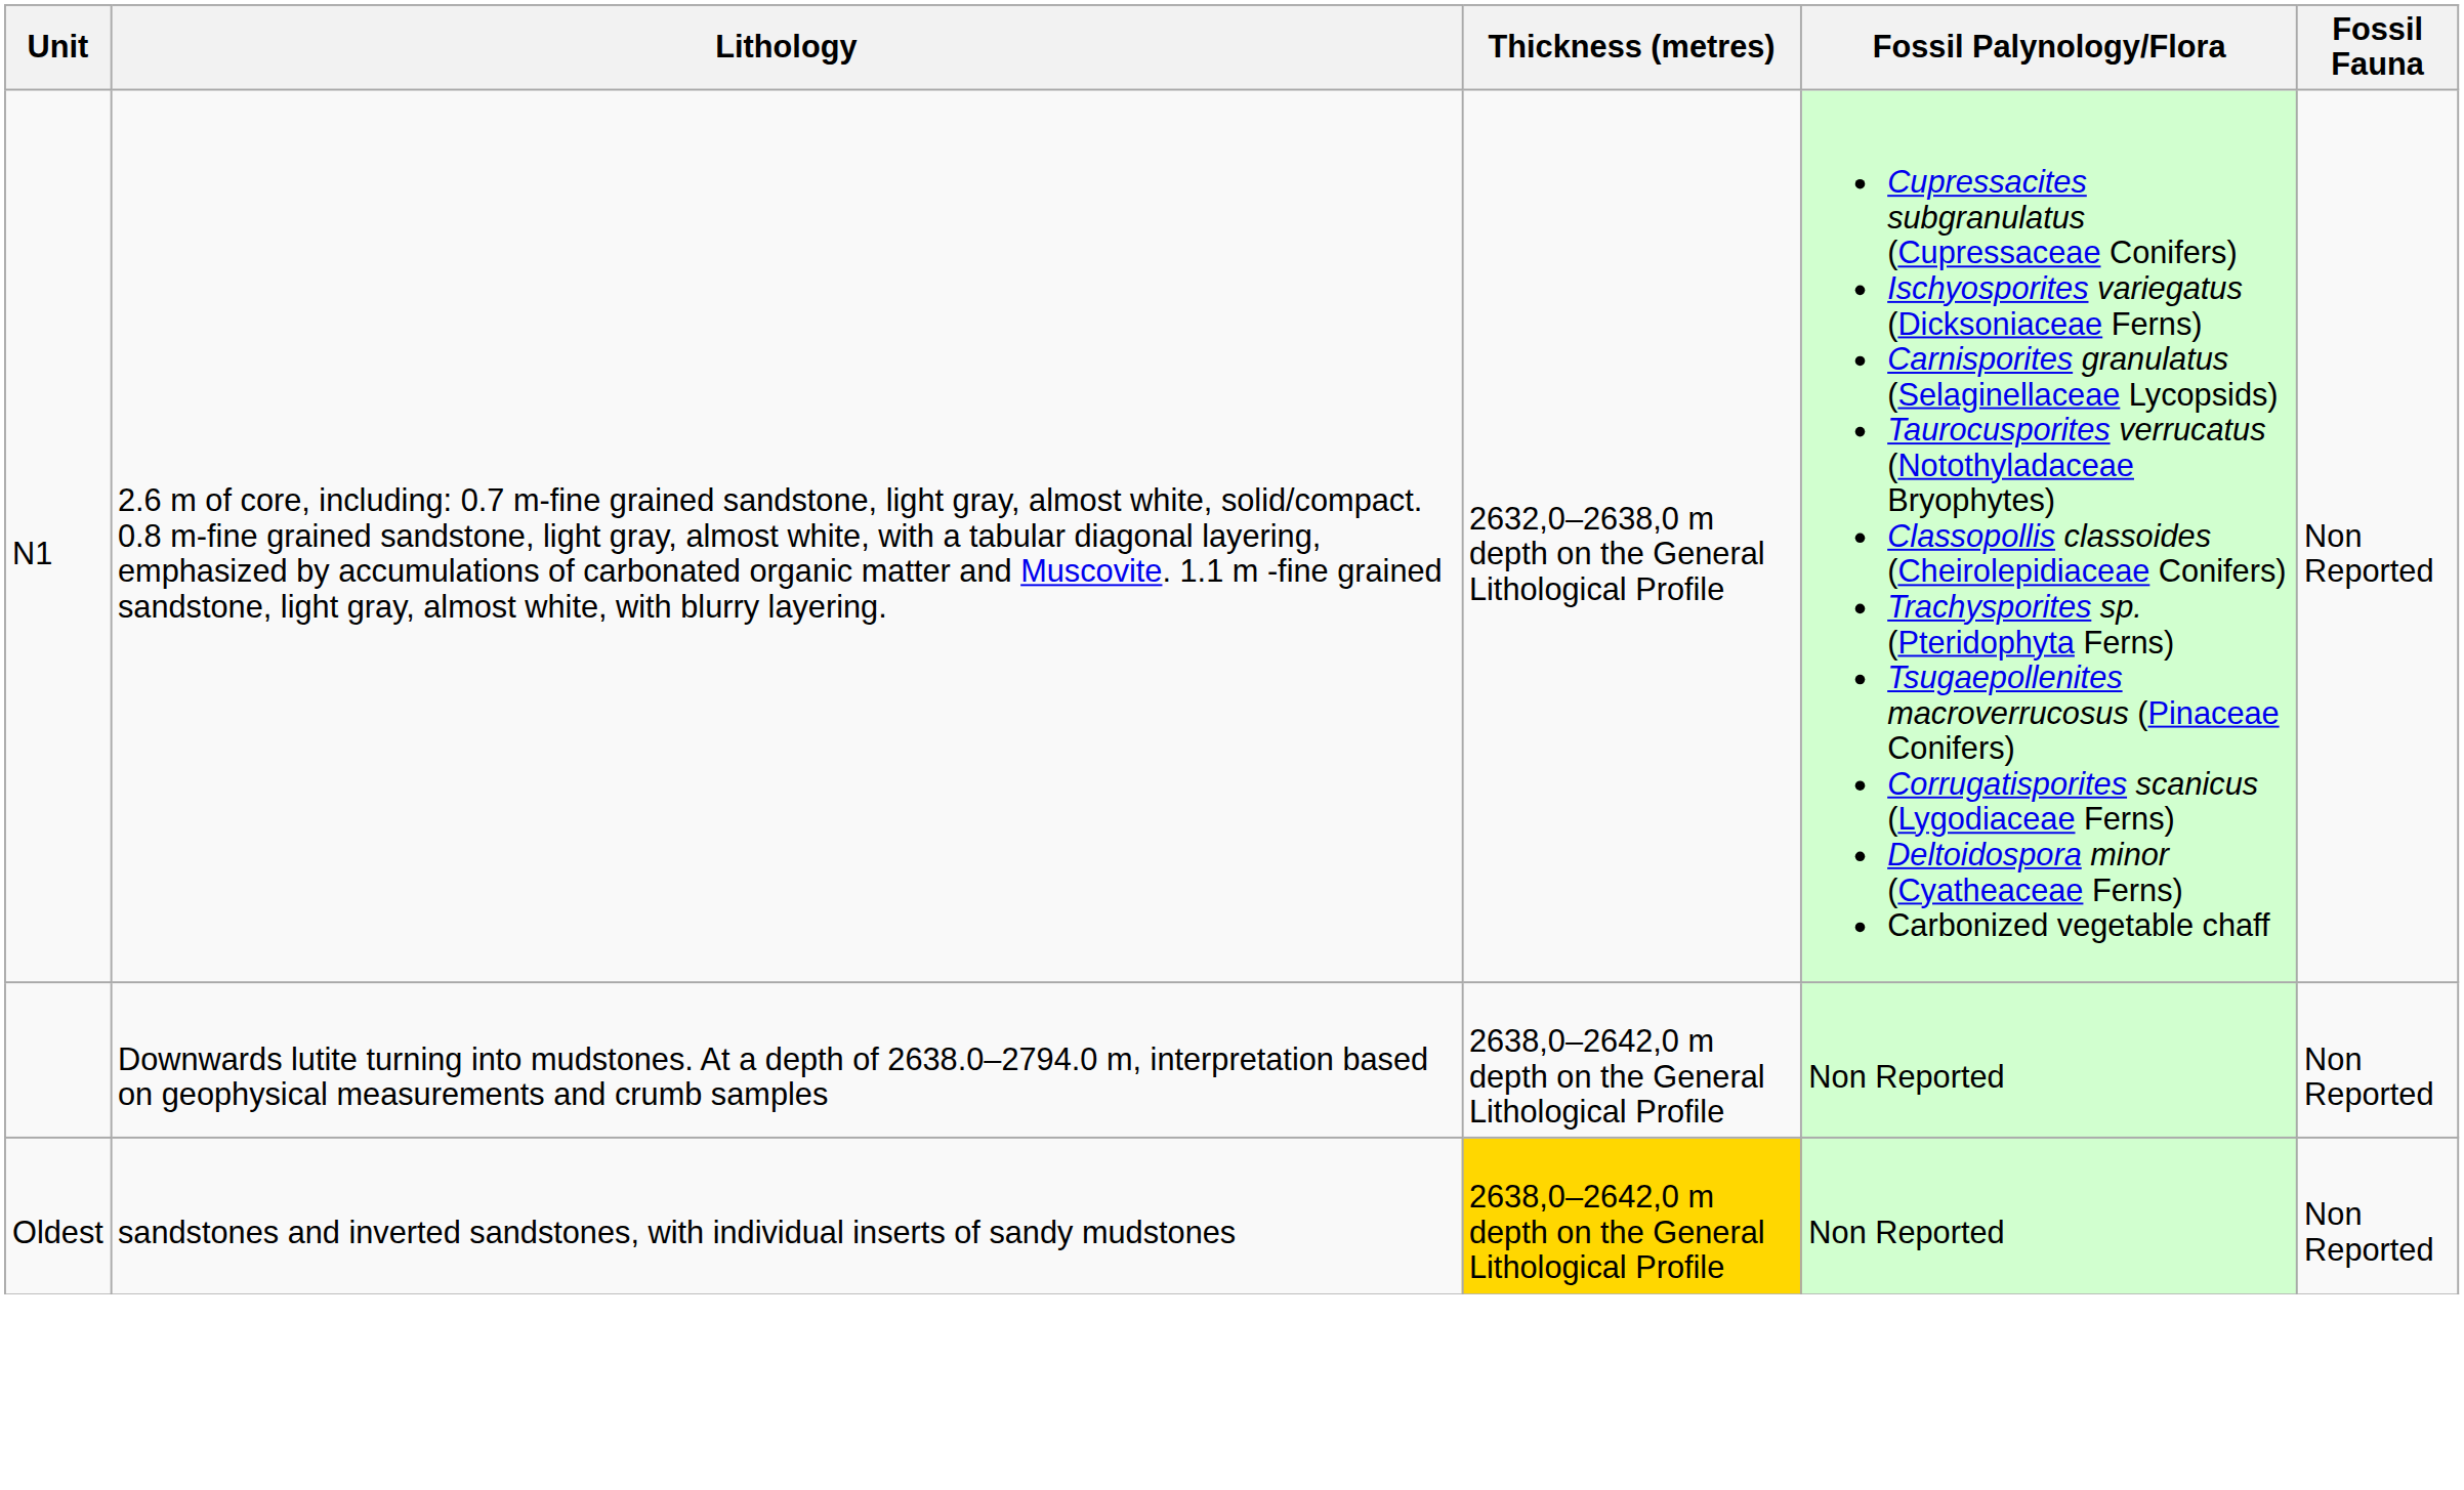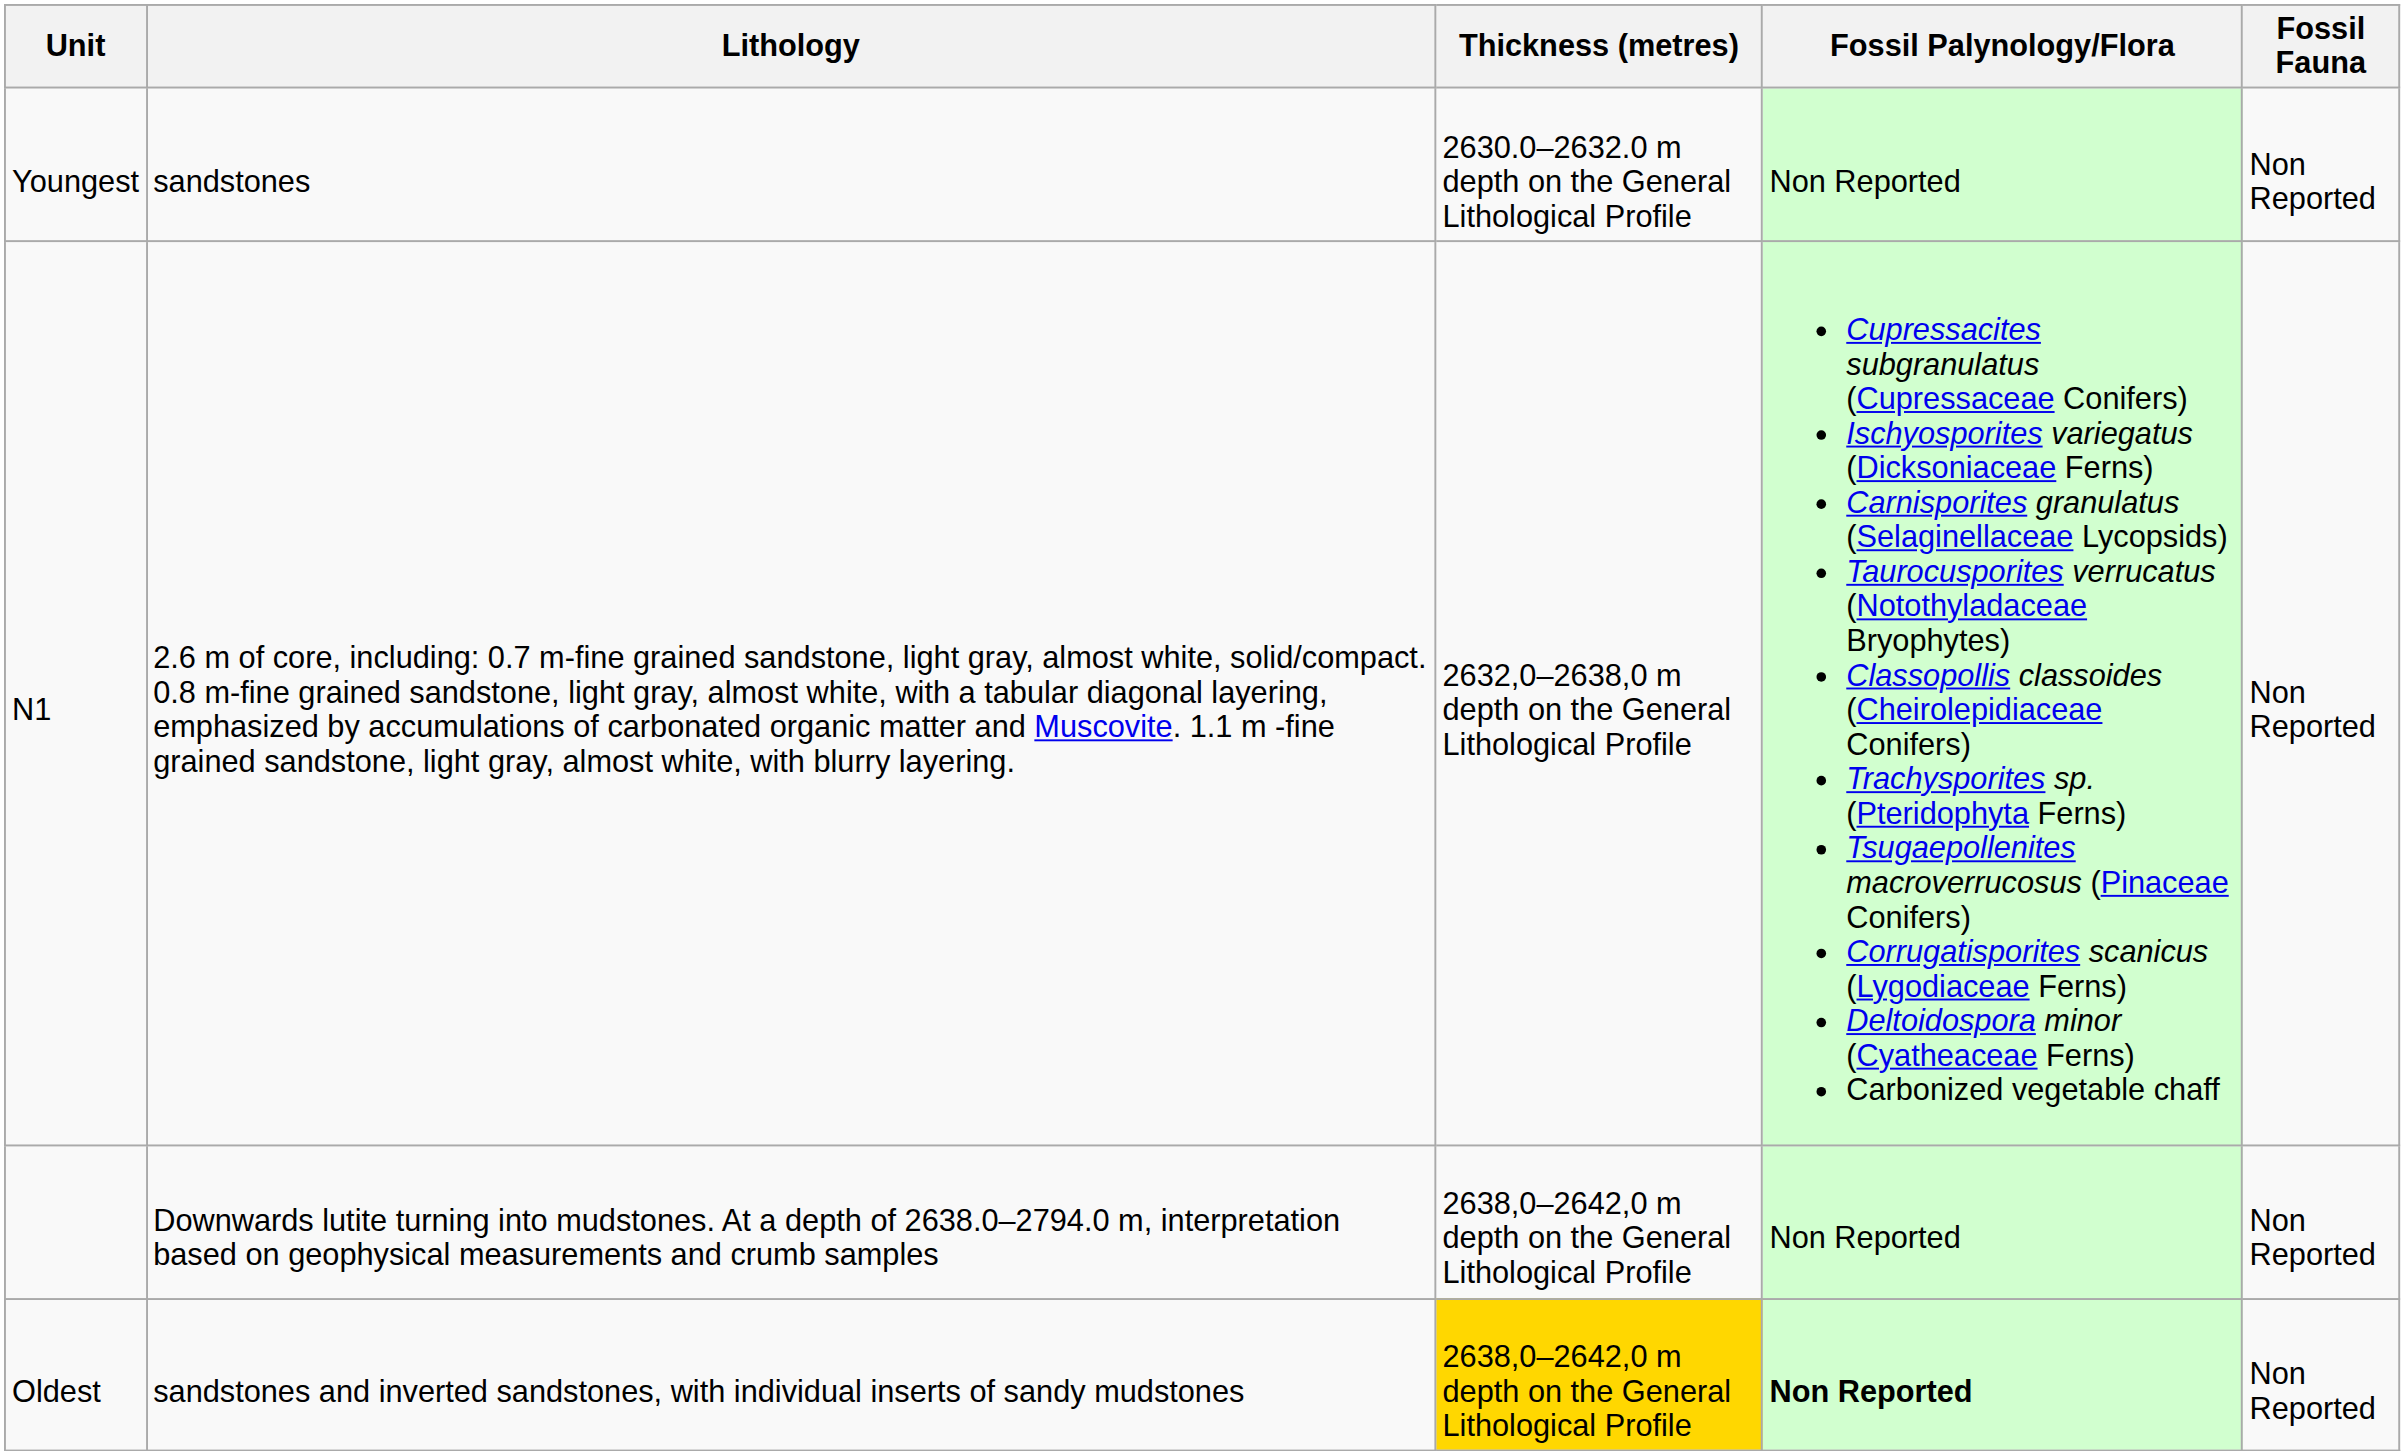+ row: Youngest | sandstones | 2630.0–2632.0 m depth on the General Lithological Profile | Non Reported | Non Reported
Oldest | Fossil Palynology/Flora: normal -> bold
